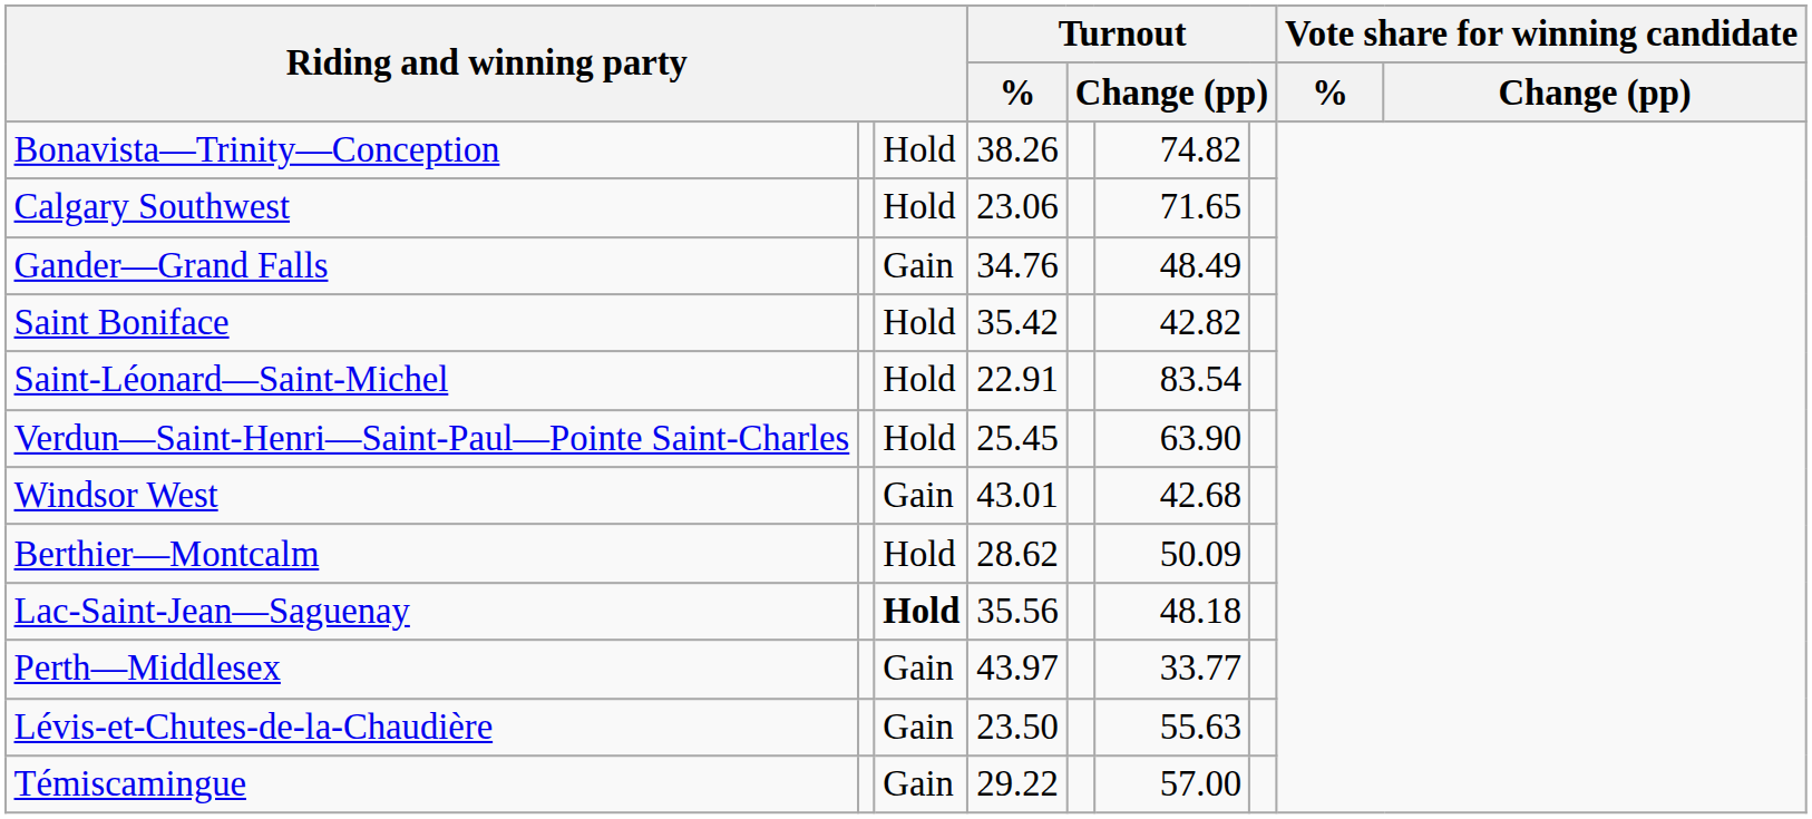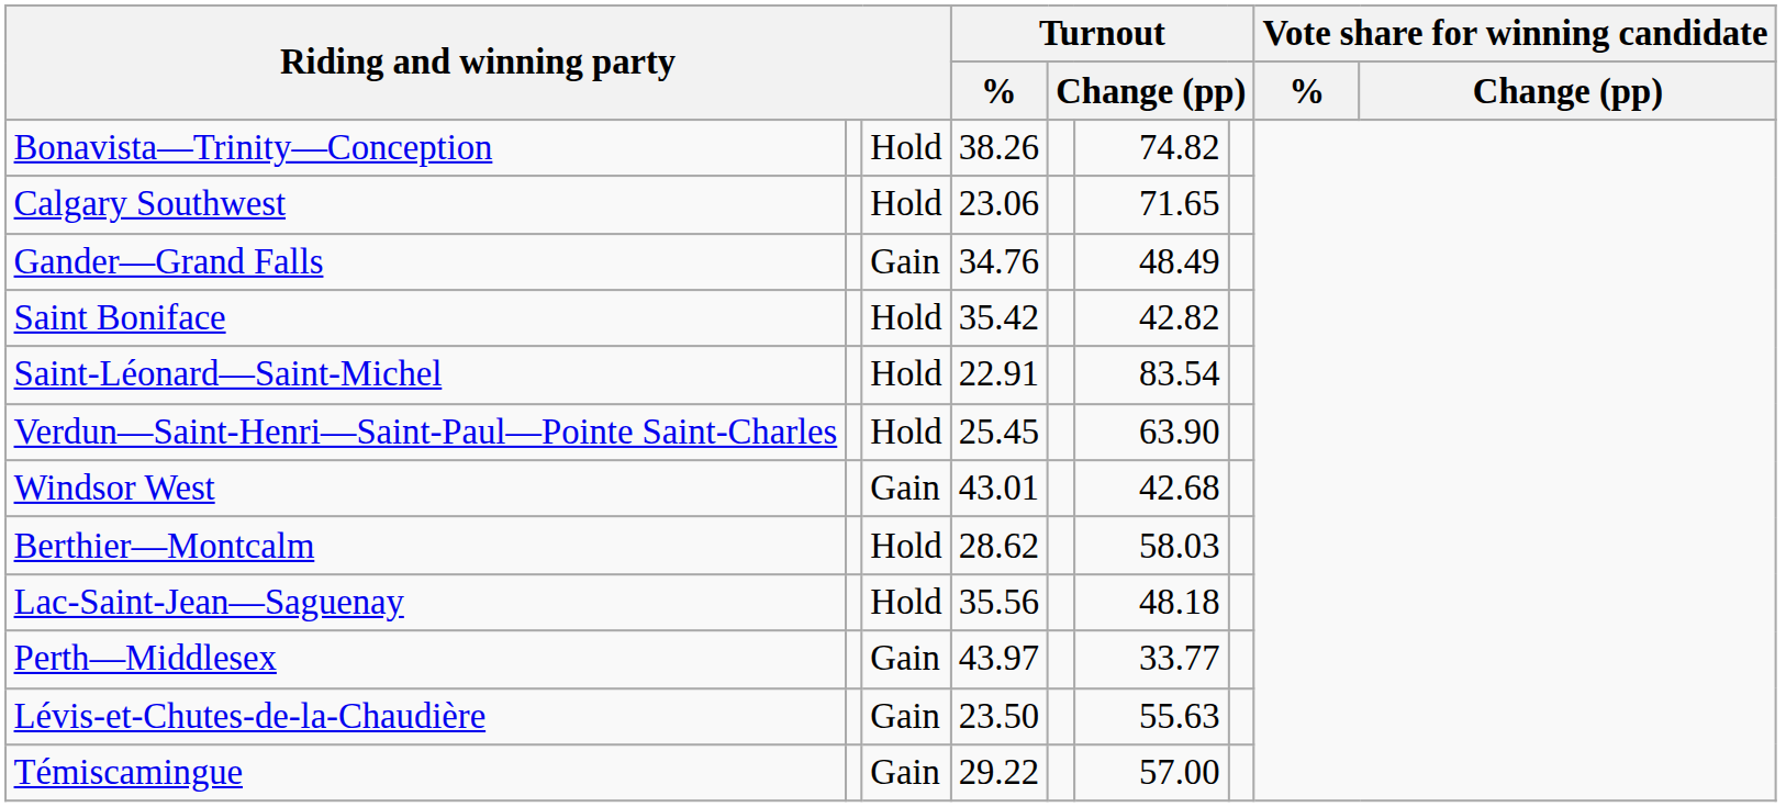Berthier—Montcalm | column 6: 50.09 -> 58.03
Lac-Saint-Jean—Saguenay | column 3: bold -> normal
